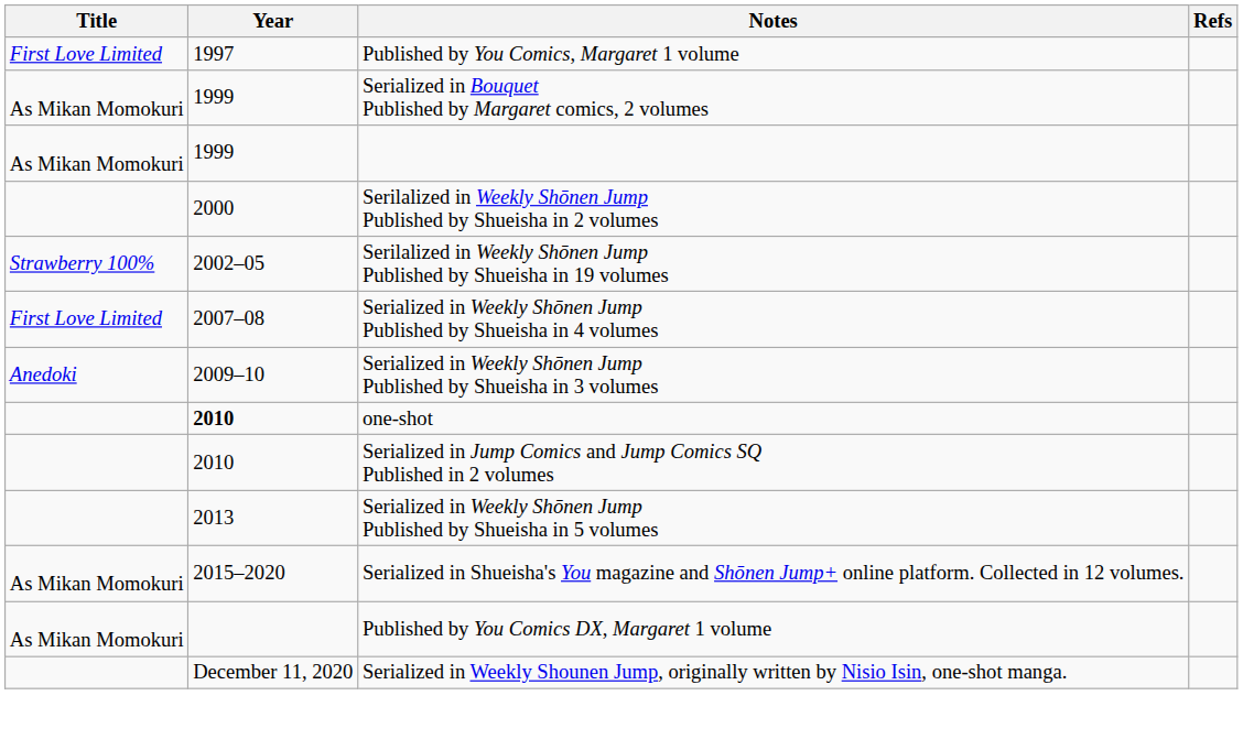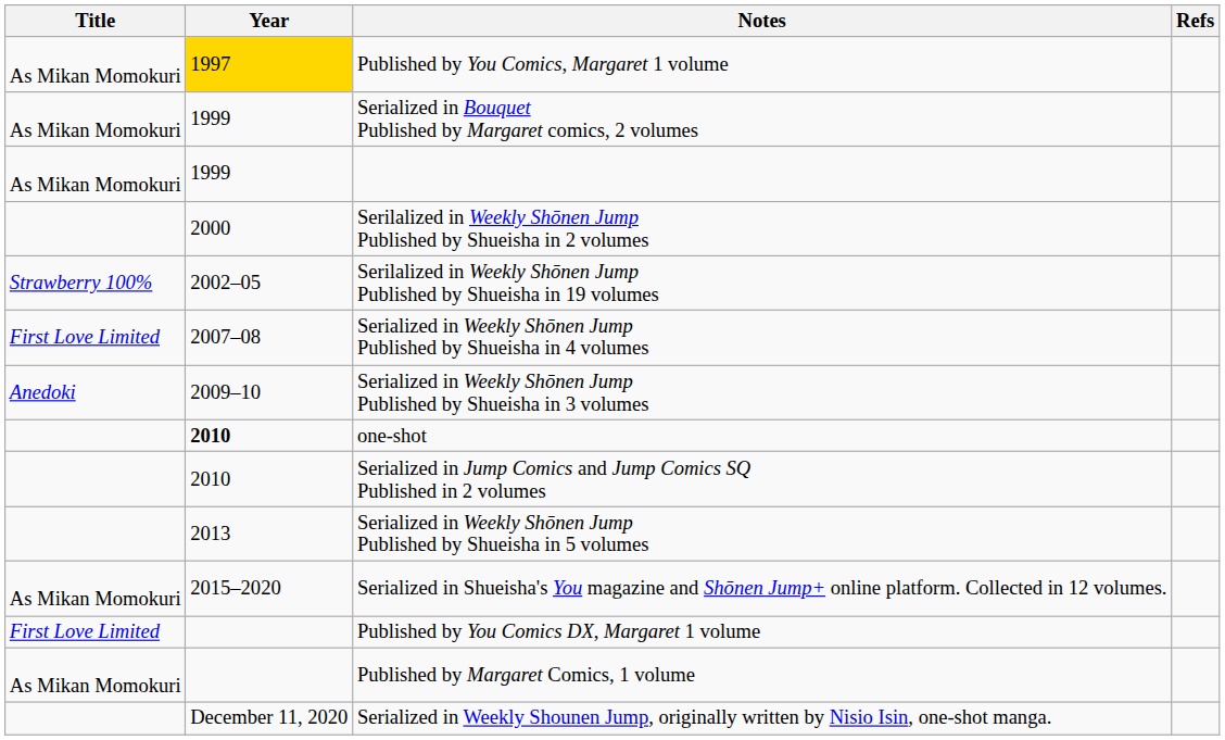Published by You Comics, Margaret 1 volume | Title: First Love Limited -> As Mikan Momokuri
Published by You Comics, Margaret 1 volume | Year: no background -> gold background
Published by You Comics DX, Margaret 1 volume | Title: As Mikan Momokuri -> First Love Limited
+ row: As Mikan Momokuri | Published by Margaret Comics, 1 volume
